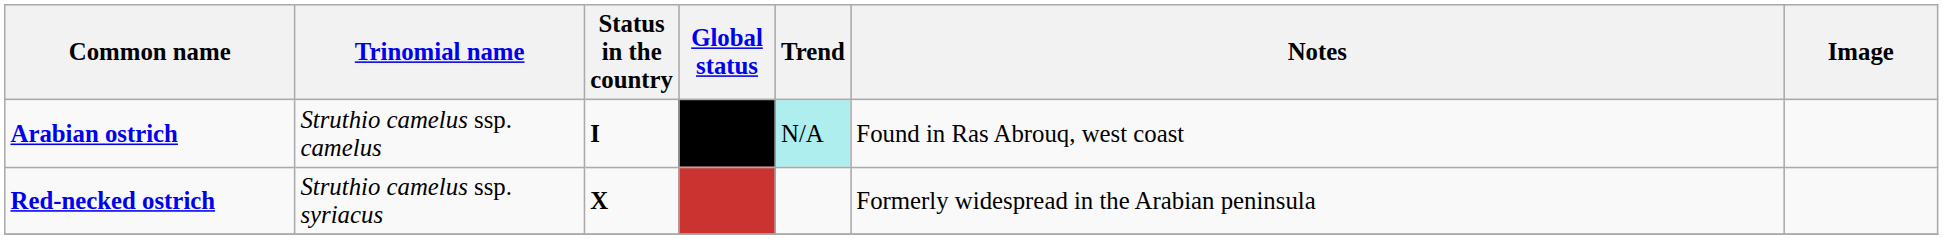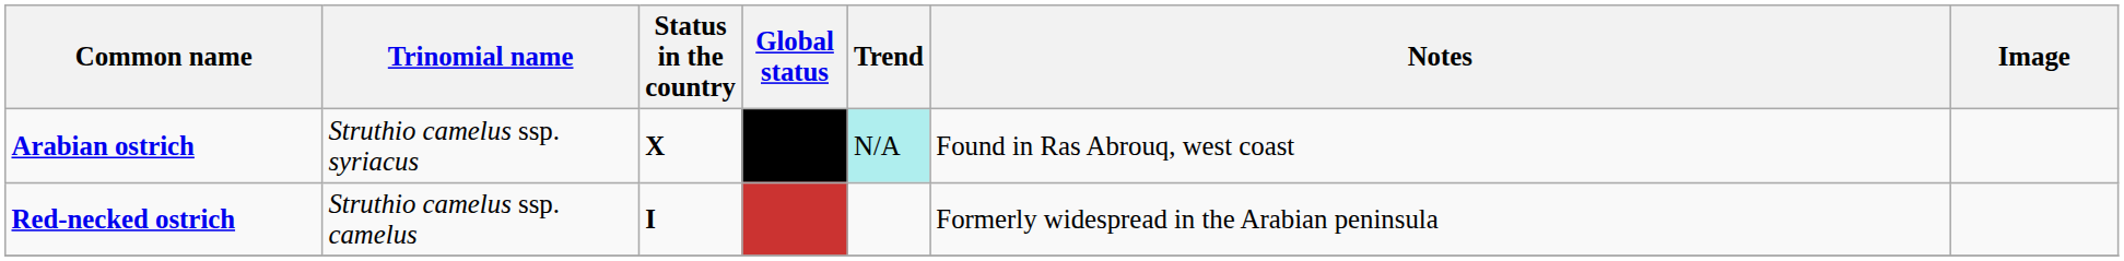Arabian ostrich | Trinomial name: Struthio camelus ssp. camelus -> Struthio camelus ssp. syriacus
Arabian ostrich | Status in the country: I -> X
Red-necked ostrich | Trinomial name: Struthio camelus ssp. syriacus -> Struthio camelus ssp. camelus
Red-necked ostrich | Status in the country: X -> I
